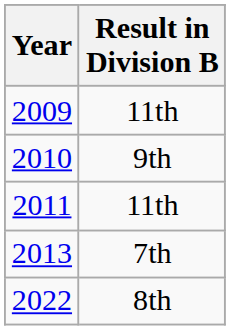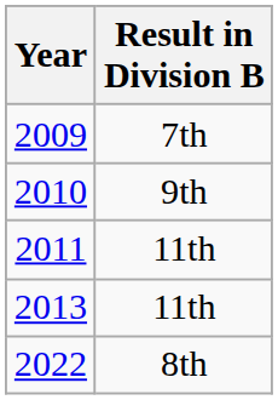2009 | Result in Division B: 11th -> 7th
2013 | Result in Division B: 7th -> 11th
